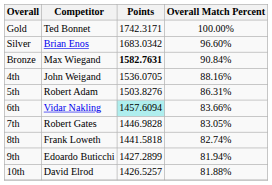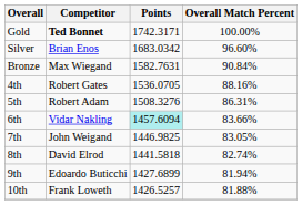Gold | Competitor: normal -> bold
Bronze | Points: bold -> normal
4th | Competitor: John Weigand -> Robert Gates
5th | Points: 1503.8276 -> 1508.3276
7th | Competitor: Robert Gates -> John Weigand
7th | Points: 1446.9828 -> 1446.9825
8th | Competitor: Frank Loweth -> David Elrod
9th | Points: 1427.2899 -> 1427.6899
10th | Competitor: David Elrod -> Frank Loweth
